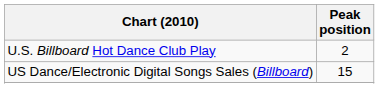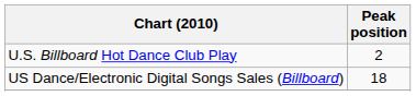US Dance/Electronic Digital Songs Sales (Billboard) | Peak position: 15 -> 18
